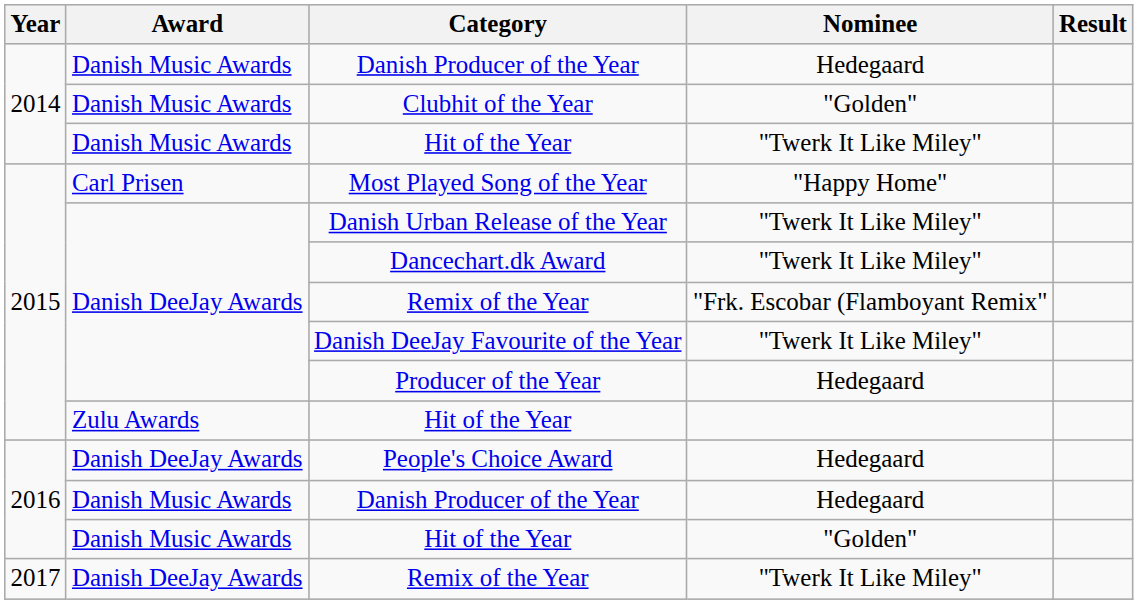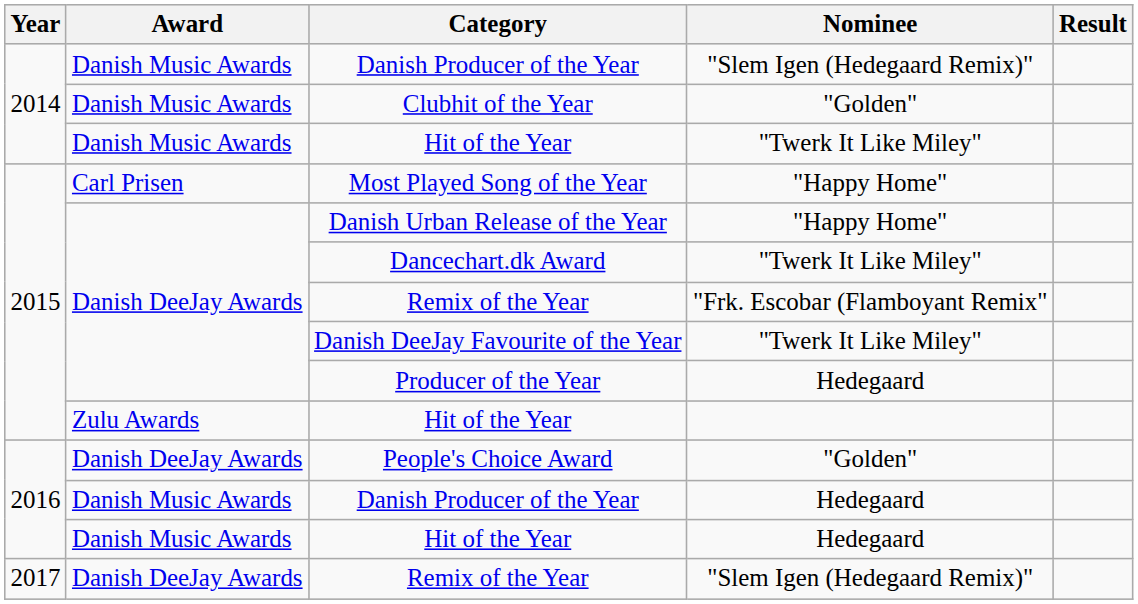2014 / Danish Producer of the Year | Nominee: Hedegaard -> "Slem Igen (Hedegaard Remix)"
Danish Urban Release of the Year | Nominee: "Twerk It Like Miley" -> "Happy Home"
People's Choice Award | Nominee: Hedegaard -> "Golden"
2016 / Hit of the Year | Nominee: "Golden" -> Hedegaard
2017 / Remix of the Year | Nominee: "Twerk It Like Miley" -> "Slem Igen (Hedegaard Remix)"
